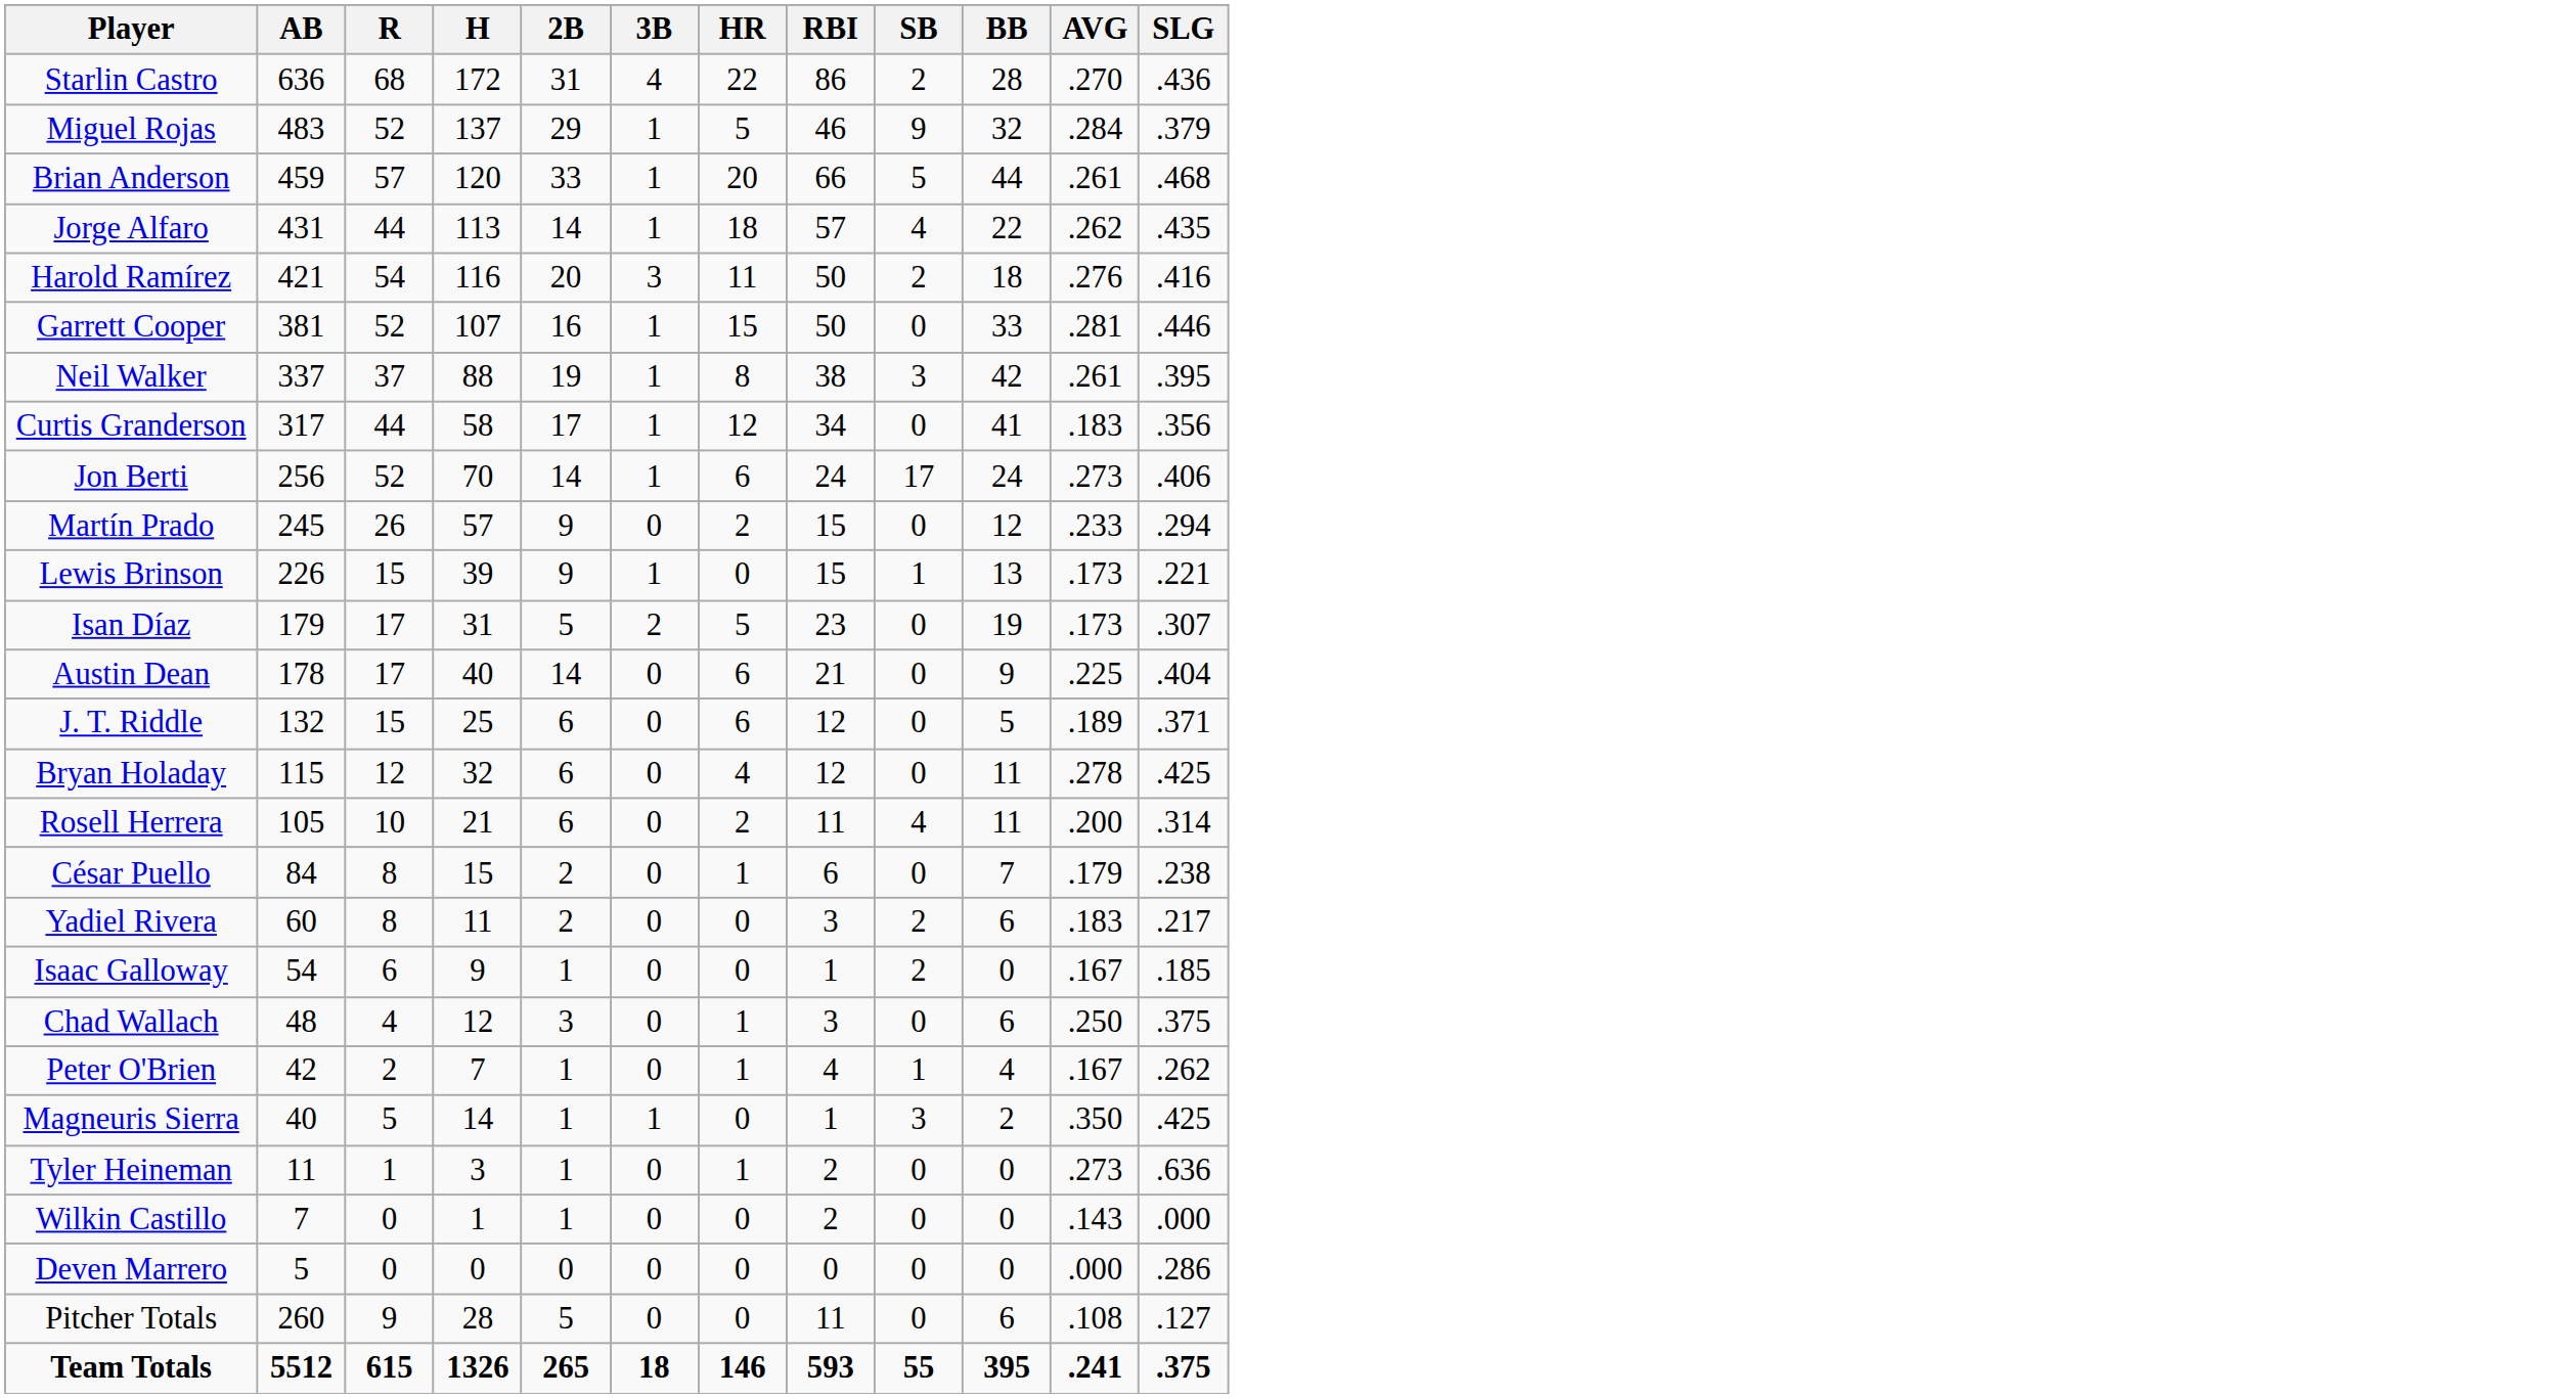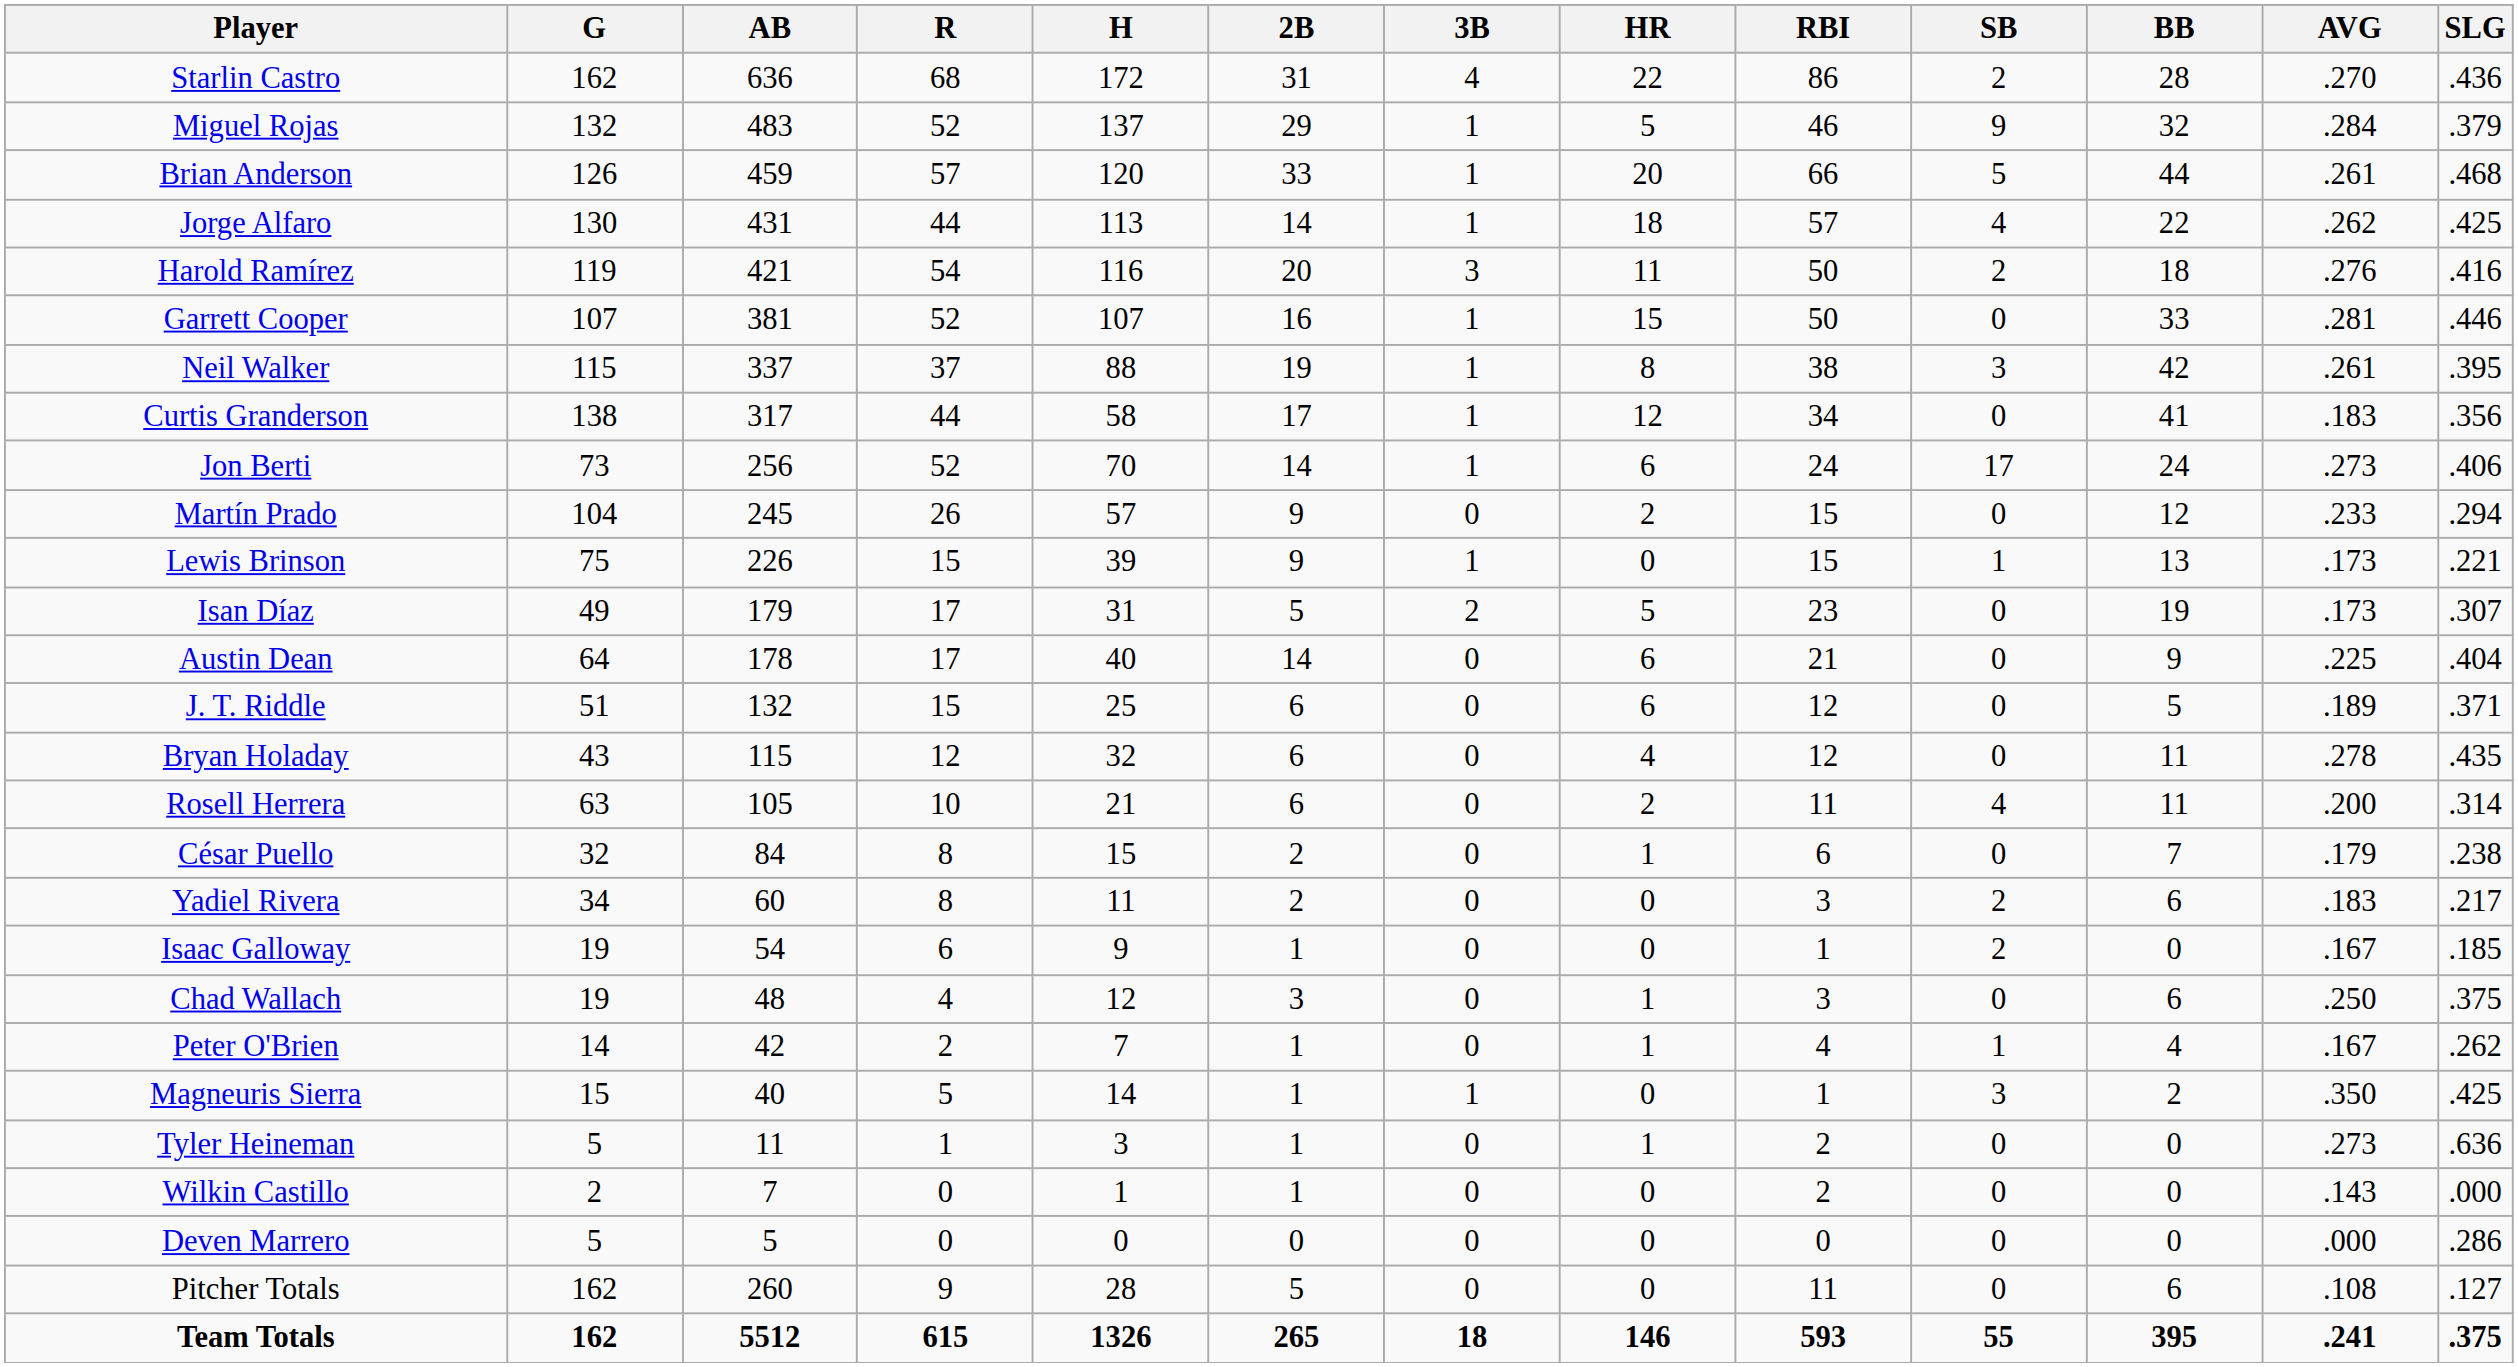+ column: G | 162 | 132 | 126 | 130 | 119 | 107 | 115 | 138 | 73 | 104 | 75 | 49 | 64 | 51 | 43 | 63 | 32 | 34 | 19 | 19 | 14 | 15 | 5 | 2 | 5 | 162 | 162
Jorge Alfaro | SLG: .435 -> .425
Bryan Holaday | SLG: .425 -> .435
